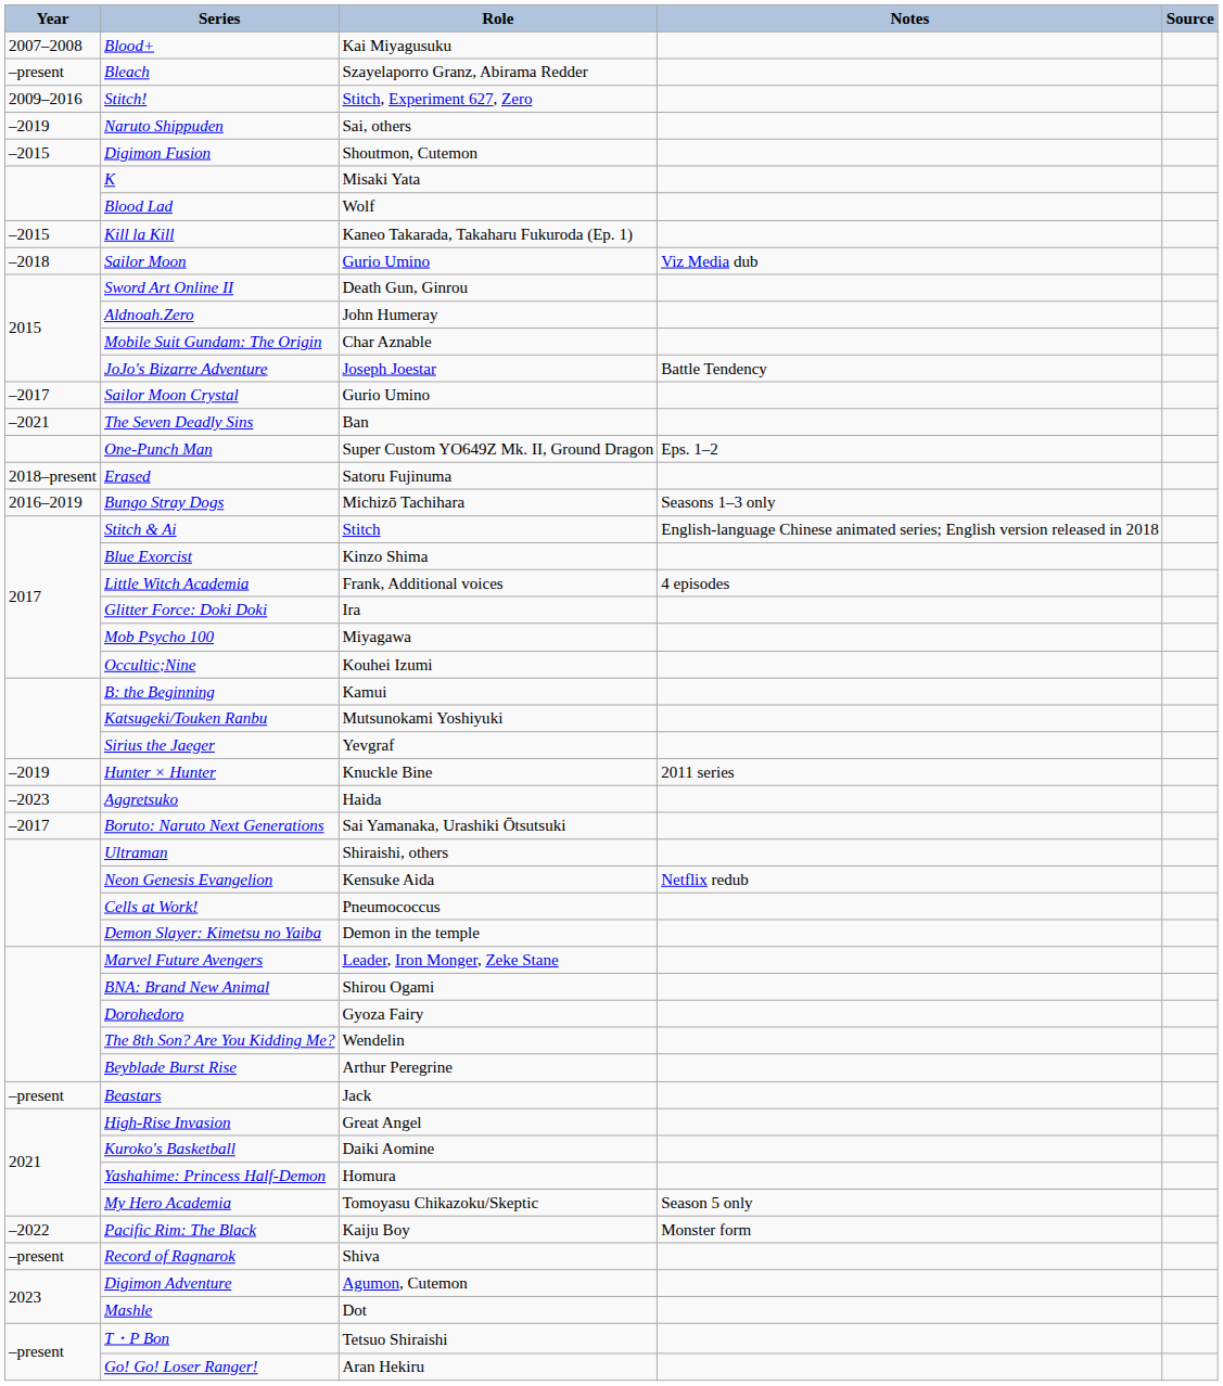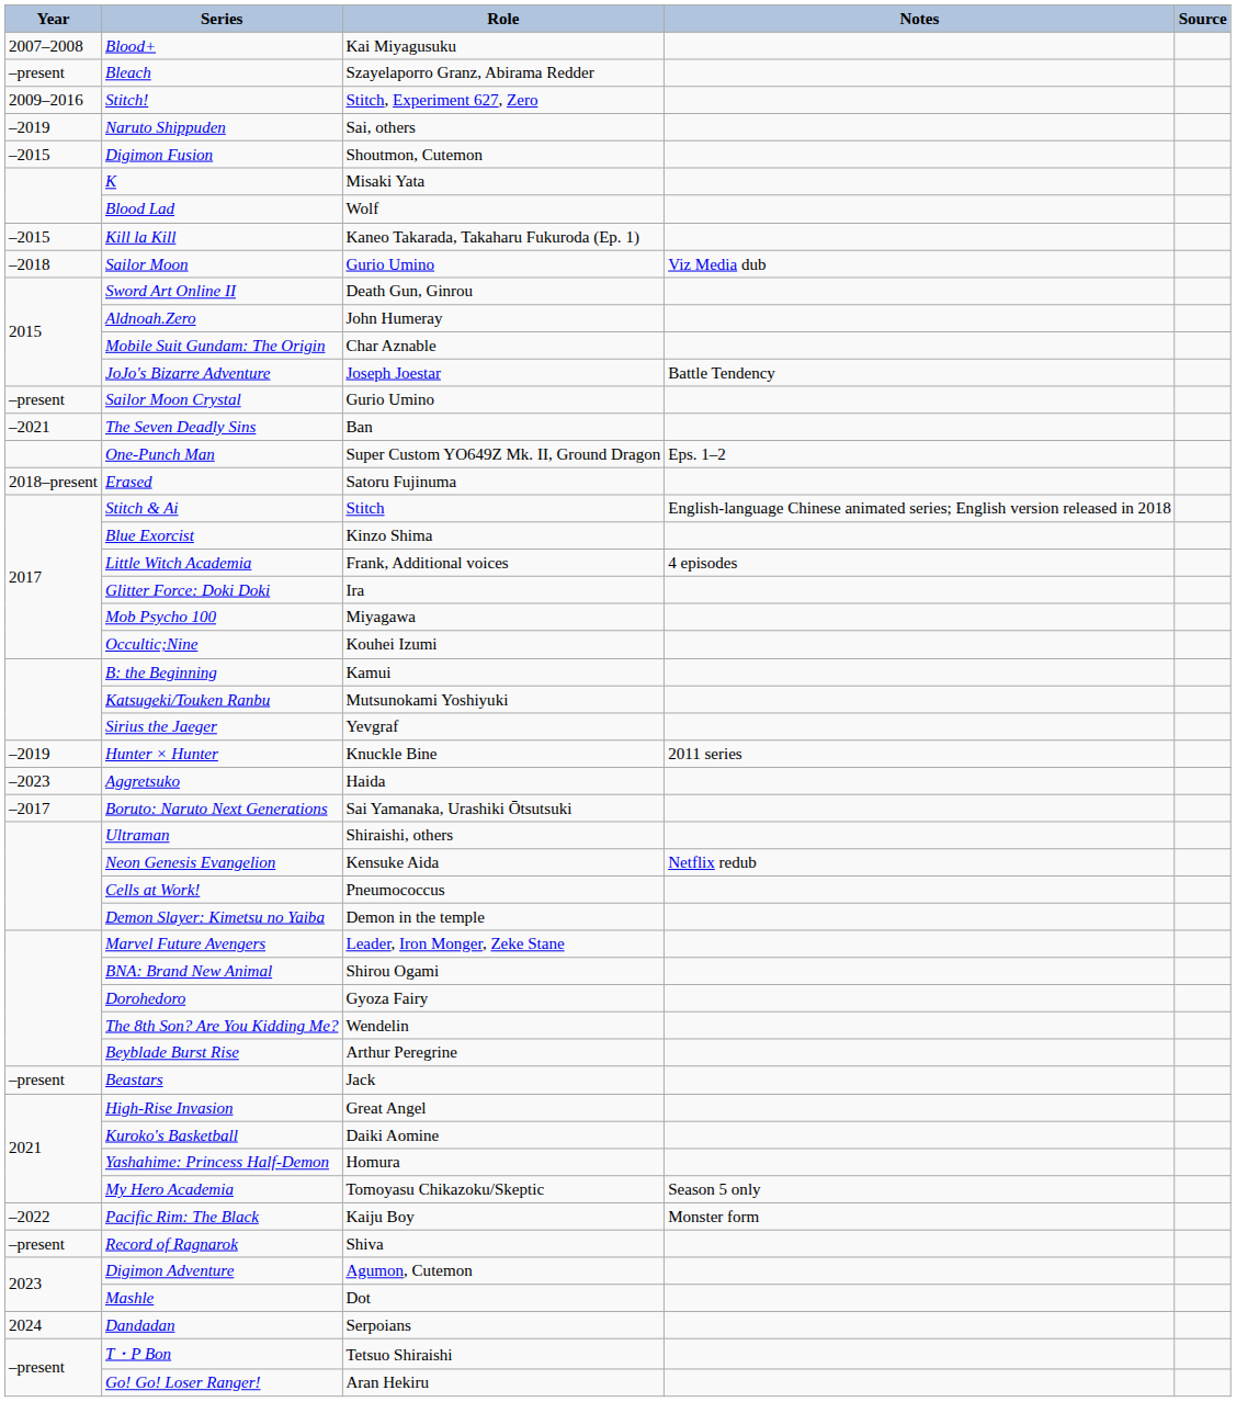Sailor Moon Crystal | Year: –2017 -> –present
- row: 2016–2019 | Bungo Stray Dogs | Michizō Tachihara | Seasons 1–3 only
+ row: 2024 | Dandadan | Serpoians
